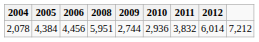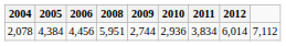2,078 | 2011: 3,832 -> 3,834
2,078 | column 9: 7,212 -> 7,112
